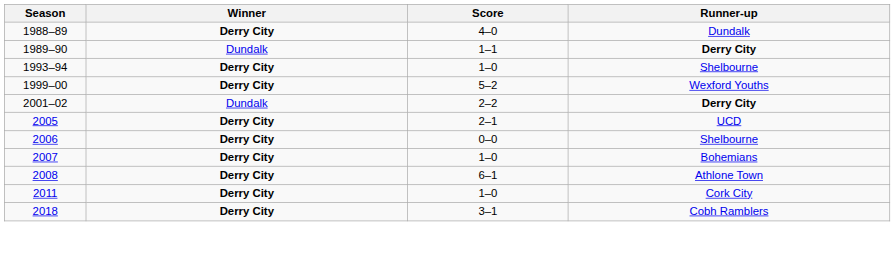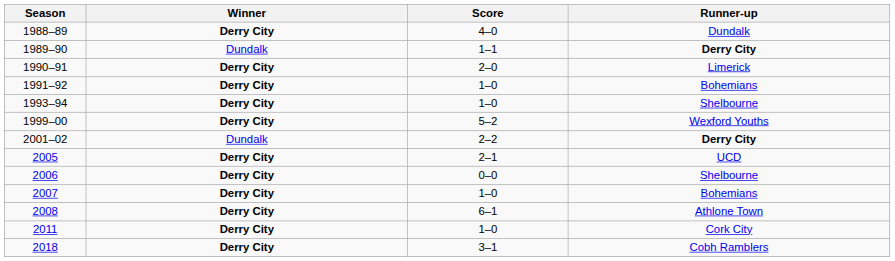+ row: 1990–91 | Derry City | 2–0 | Limerick
+ row: 1991–92 | Derry City | 1–0 | Bohemians
